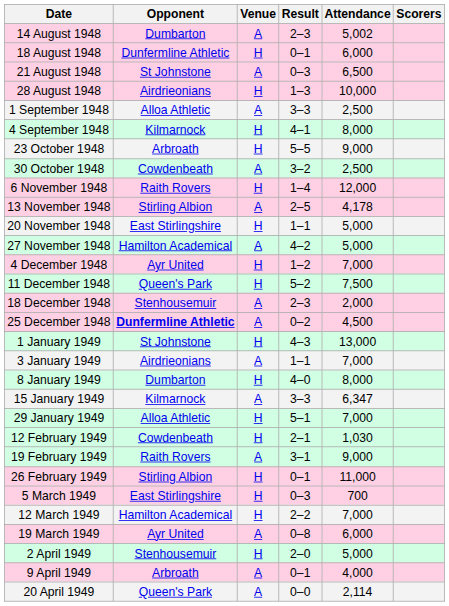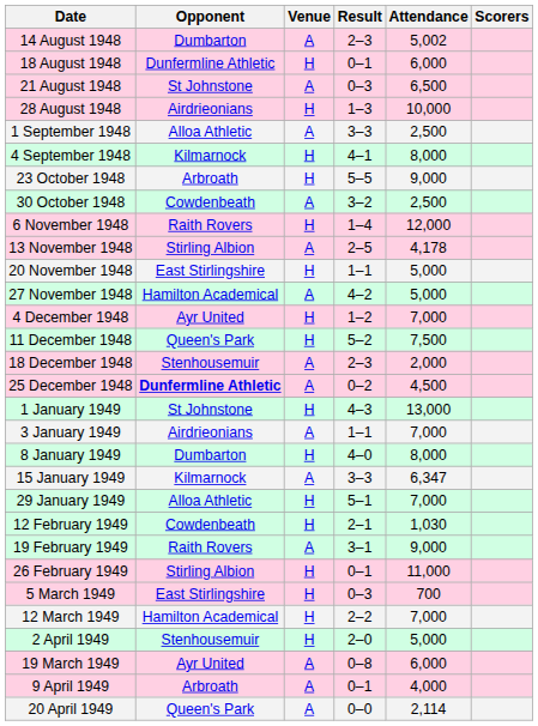rows swapped: 19 March 1949 <-> 2 April 1949
